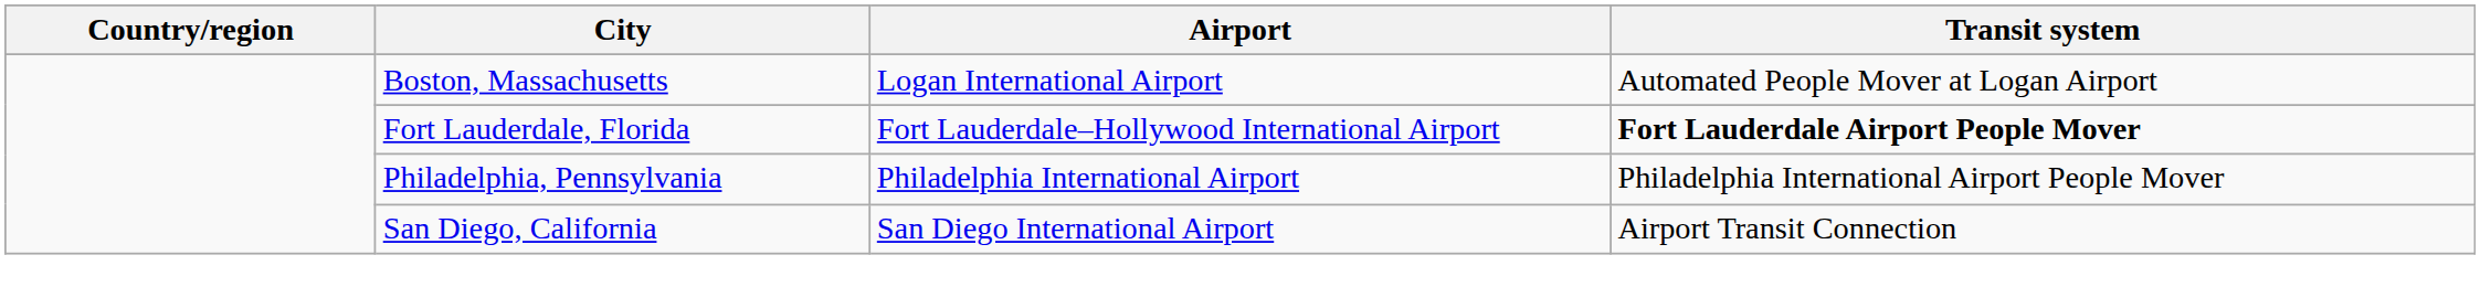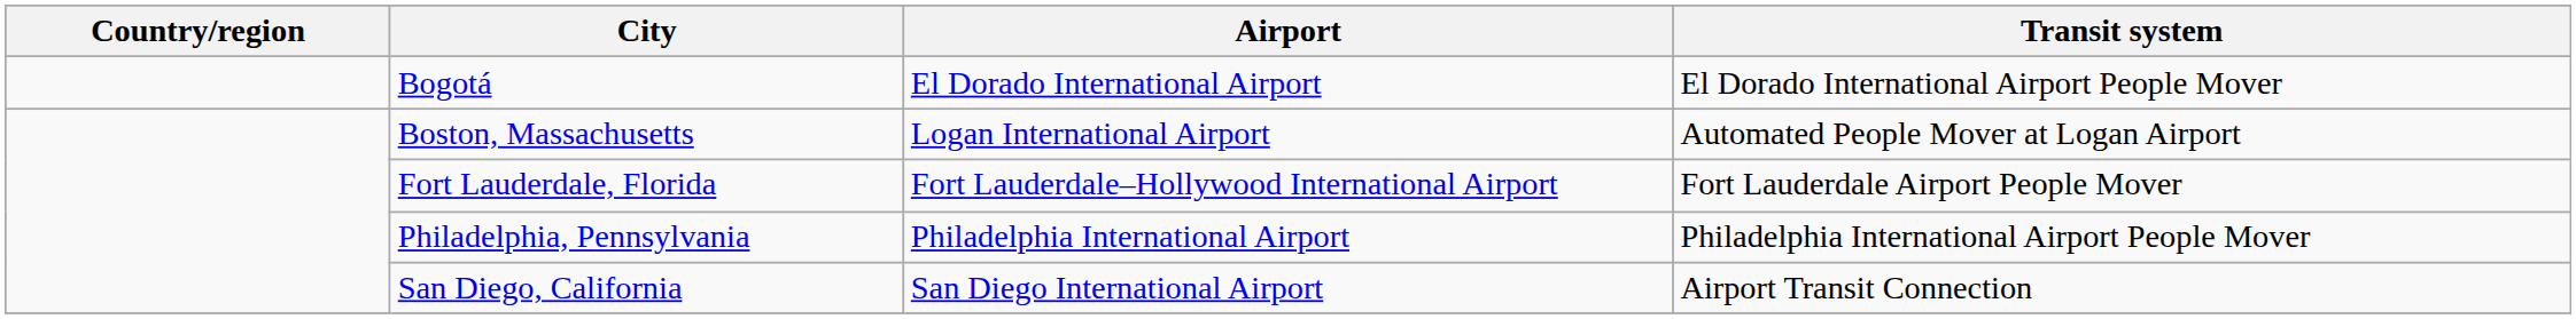+ row: Bogotá | El Dorado International Airport | El Dorado International Airport People Mover
Fort Lauderdale, Florida | Transit system: bold -> normal
